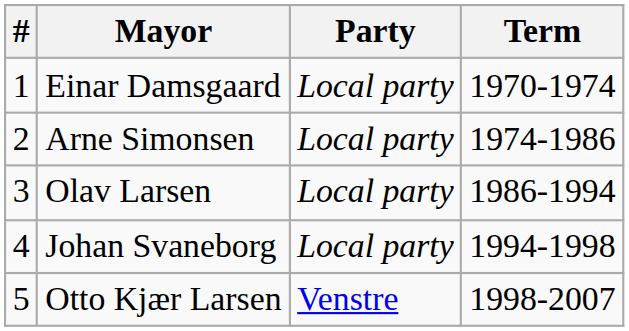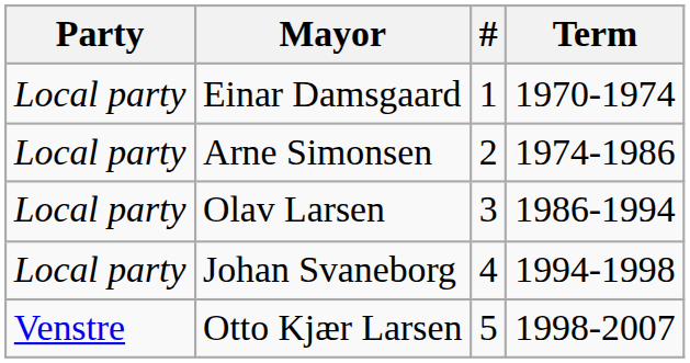columns swapped: # <-> Party
